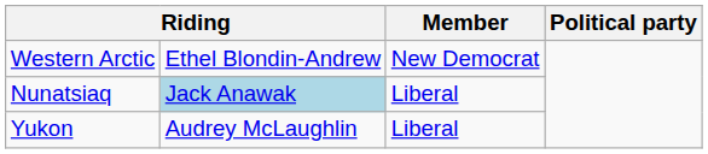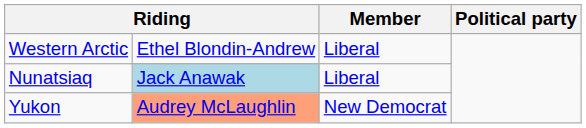Western Arctic | Member: New Democrat -> Liberal
Yukon | column 2: no background -> lightsalmon background
Yukon | Member: Liberal -> New Democrat
